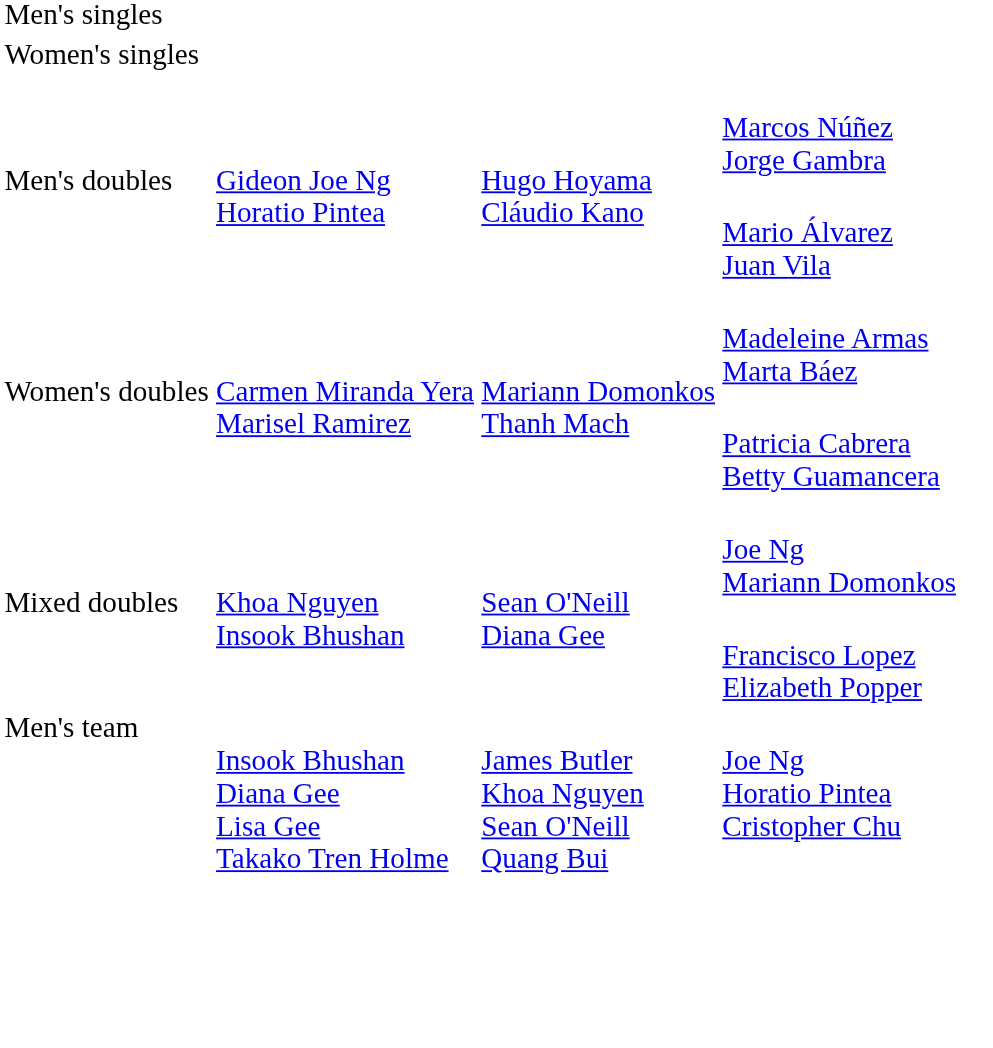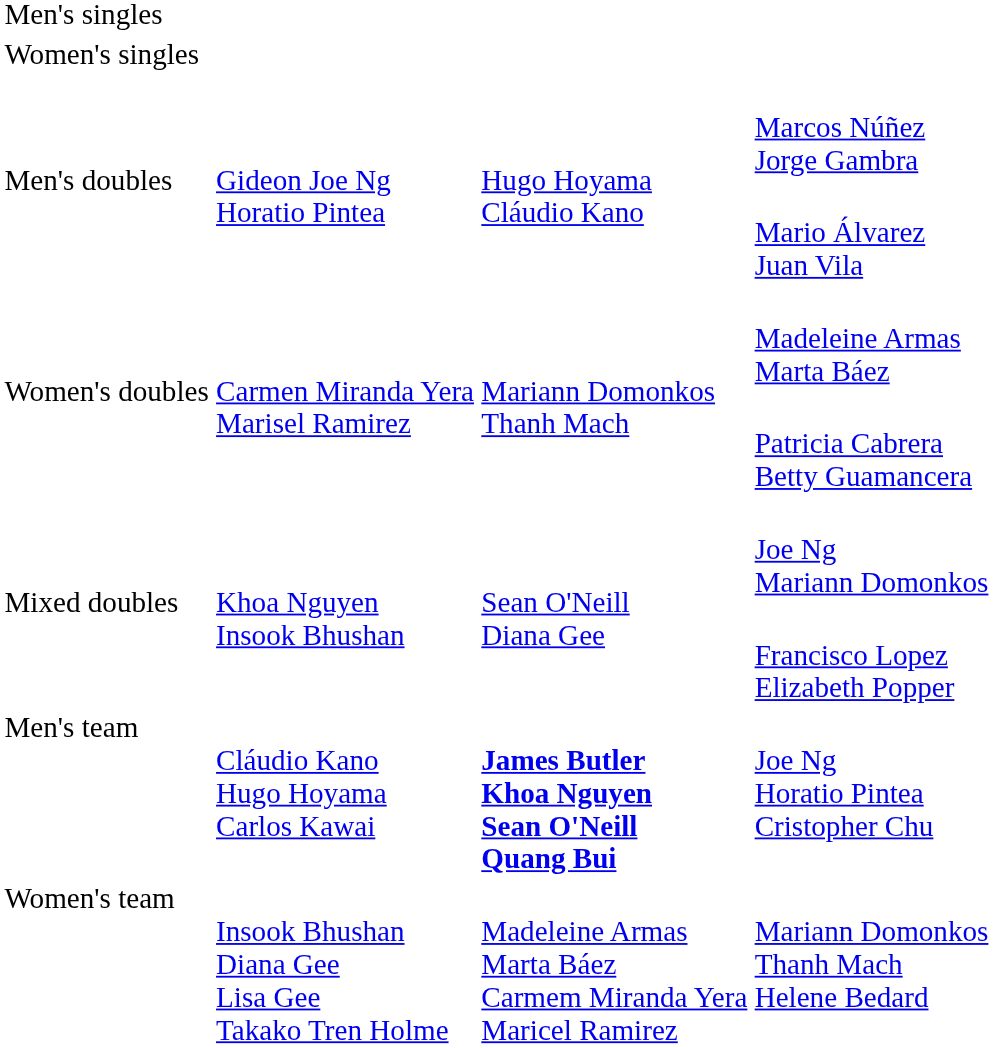Joe Ng Horatio Pintea Cristopher Chu | column 2: Insook Bhushan Diana Gee Lisa Gee Takako Tren Holme -> Cláudio Kano Hugo Hoyama Carlos Kawai
Joe Ng Horatio Pintea Cristopher Chu | column 3: normal -> bold
+ row: Women's team | Insook Bhushan Diana Gee Lisa Gee Takako Tren Holme | Madeleine Armas Marta Báez Carmem Miranda Yera Maricel Ramirez | Mariann Domonkos Thanh Mach Helene Bedard
